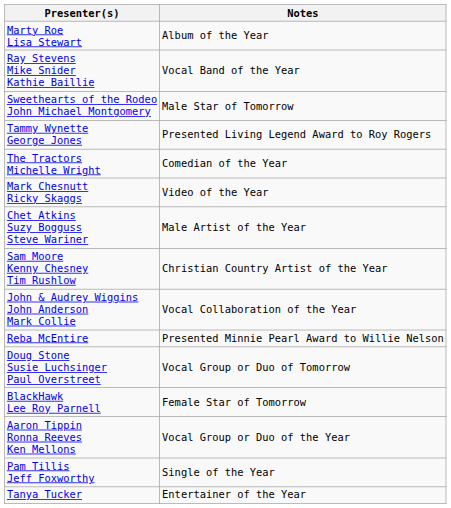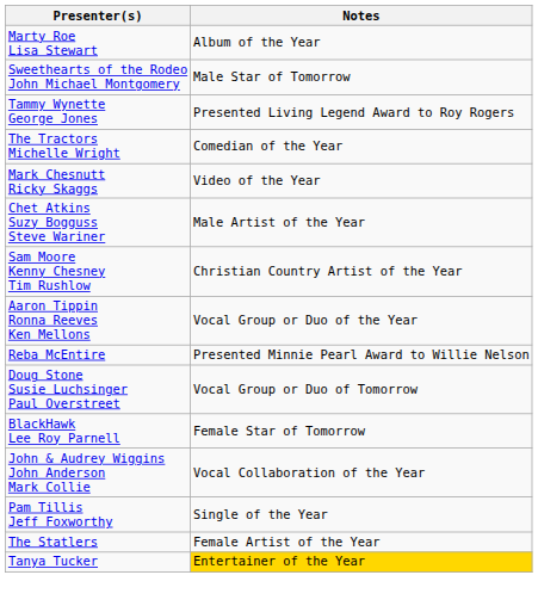- row: Ray Stevens Mike Snider Kathie Baillie | Vocal Band of the Year
rows swapped: Aaron Tippin Ronna Reeves Ken Mellons <-> John & Audrey Wiggins John Anderson Mark Collie
+ row: The Statlers | Female Artist of the Year
Tanya Tucker | Notes: no background -> gold background
